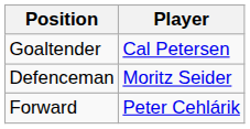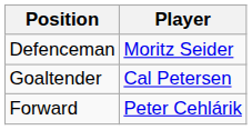rows swapped: Goaltender <-> Defenceman
